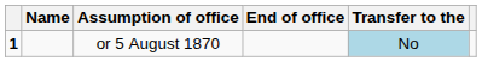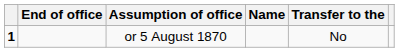columns swapped: Name <-> End of office
or 5 August 1870 | Transfer to the: lightblue background -> no background
